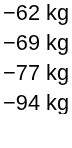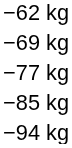+ row: −85 kg
